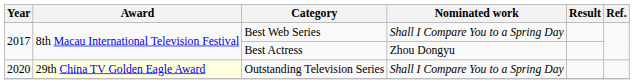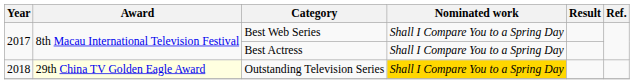Best Actress | Nominated work: Zhou Dongyu -> Shall I Compare You to a Spring Day
Outstanding Television Series | Year: 2020 -> 2018
Outstanding Television Series | Nominated work: no background -> gold background
